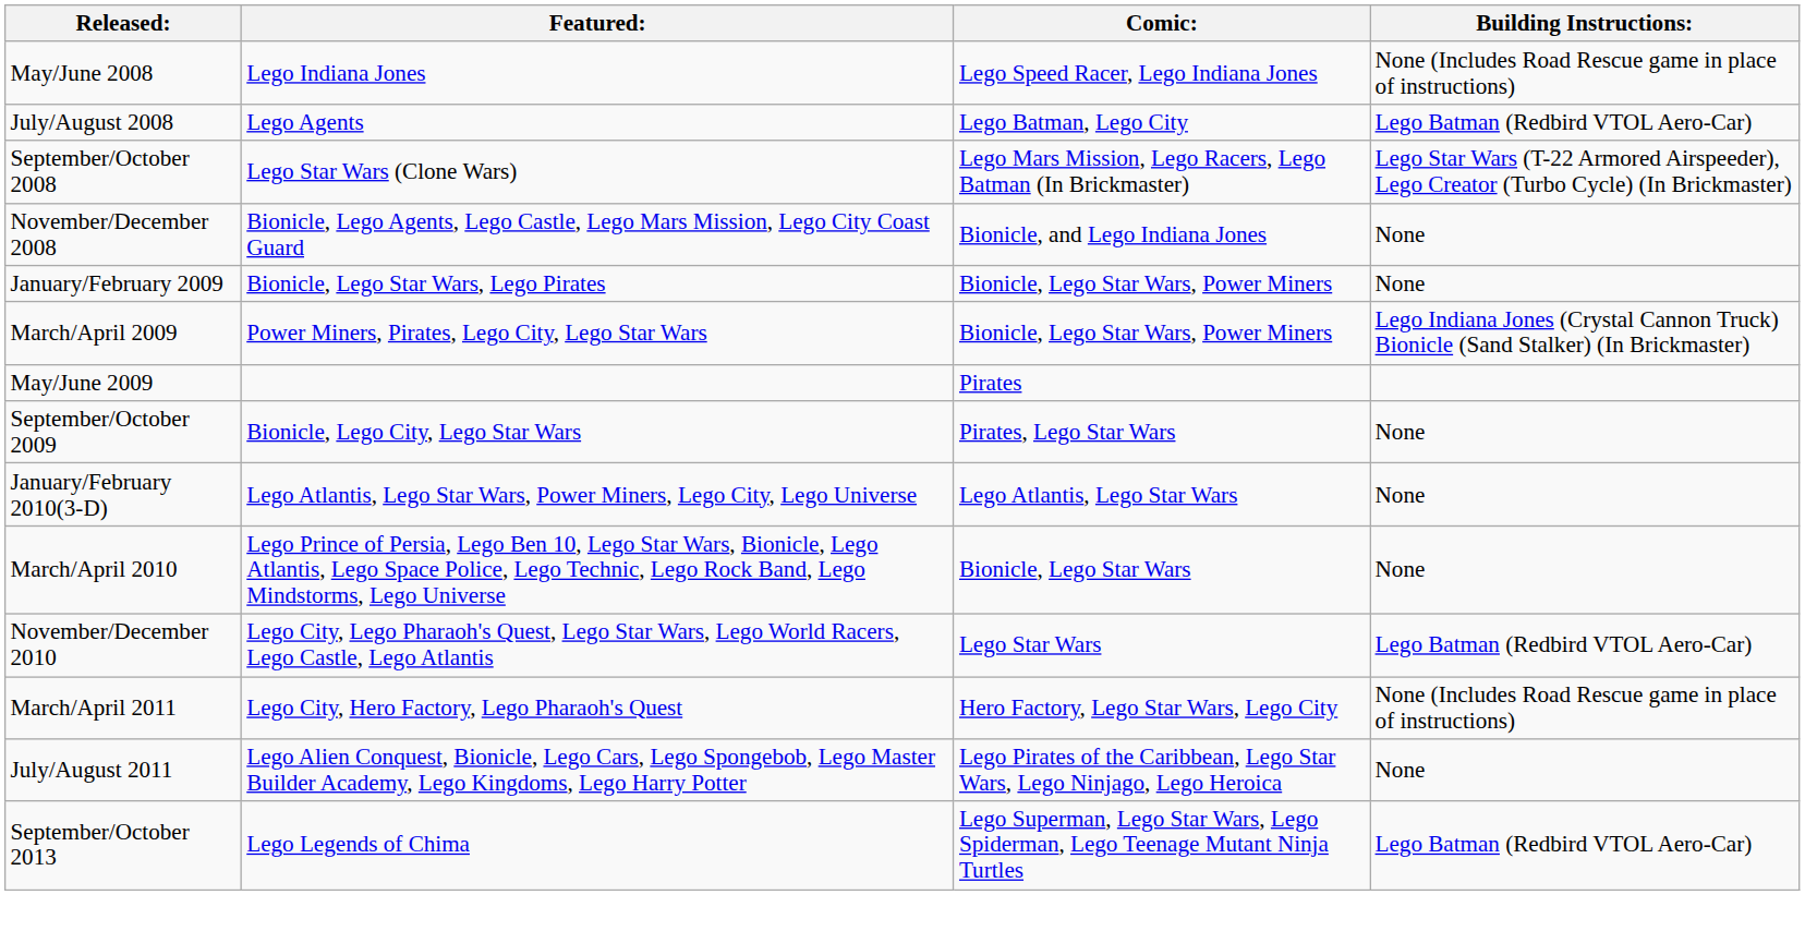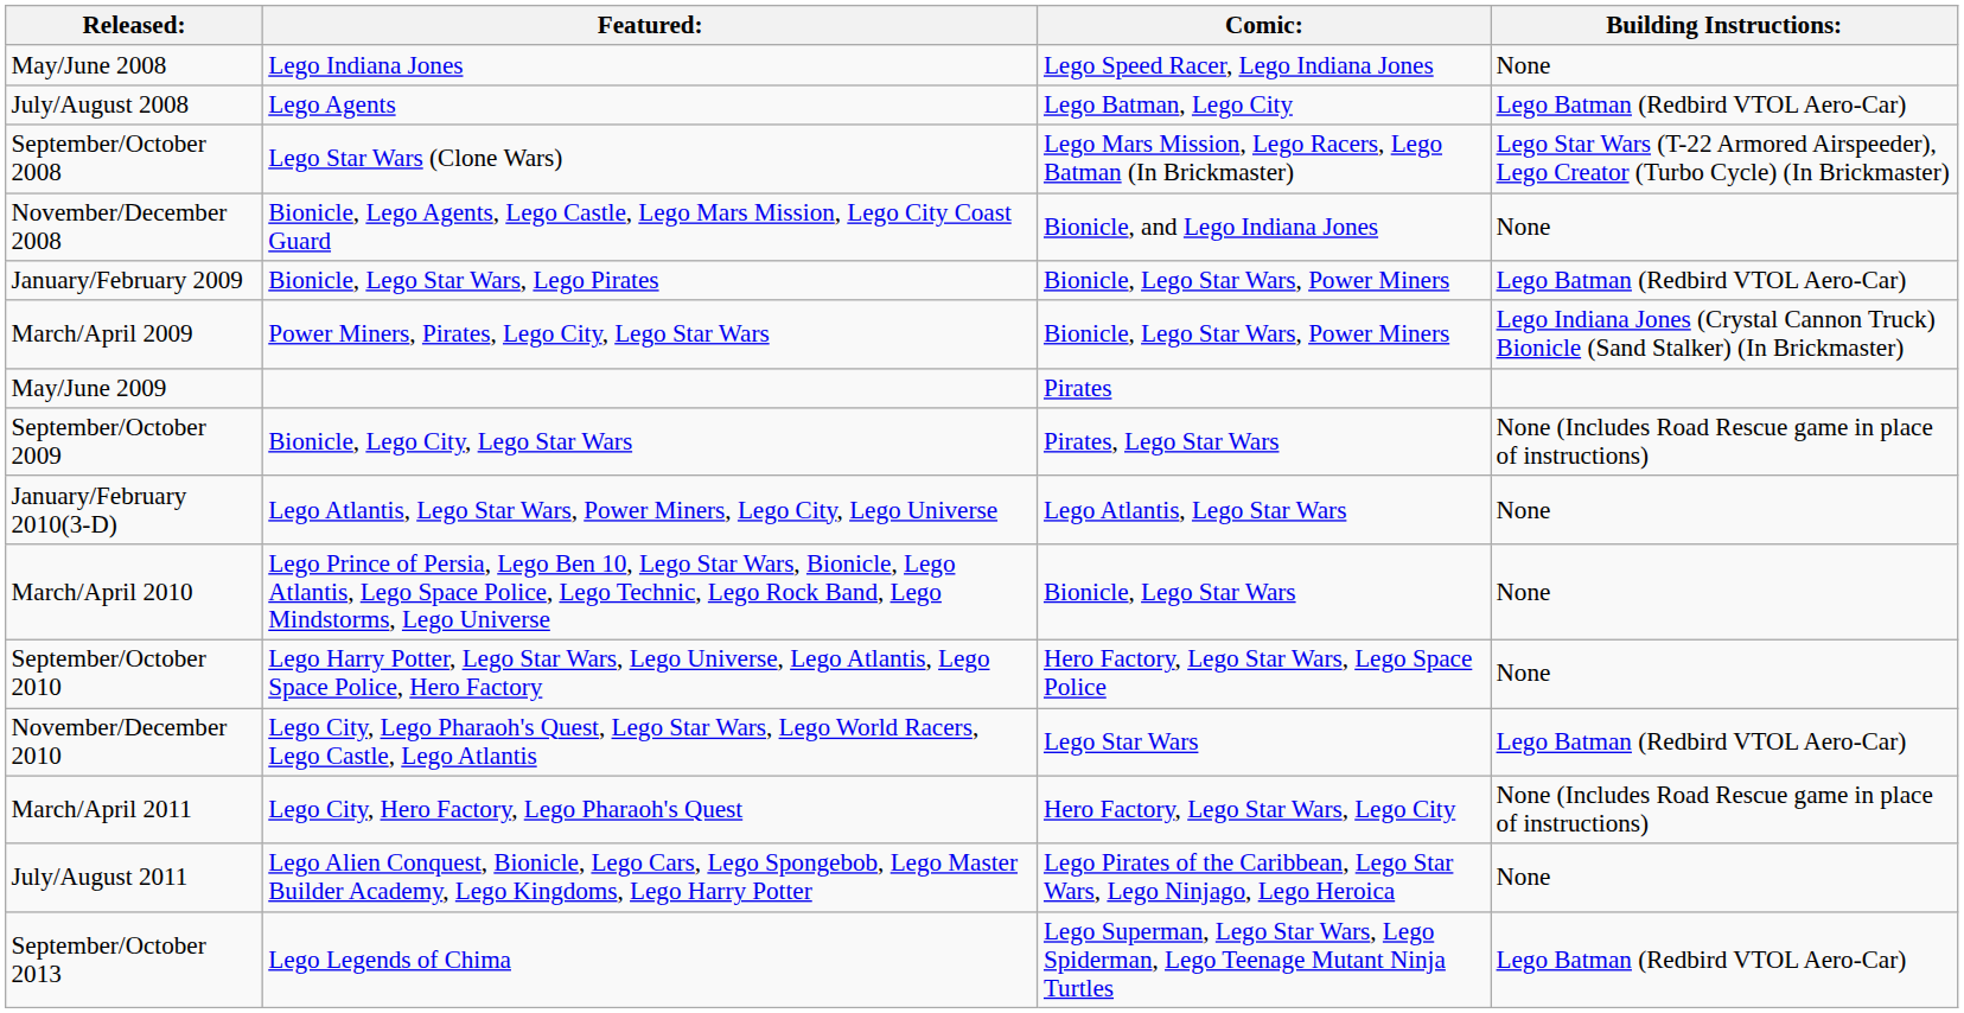May/June 2008 | Building Instructions:: None (Includes Road Rescue game in place of instructions) -> None
January/February 2009 | Building Instructions:: None -> Lego Batman (Redbird VTOL Aero-Car)
September/October 2009 | Building Instructions:: None -> None (Includes Road Rescue game in place of instructions)
+ row: September/October 2010 | Lego Harry Potter, Lego Star Wars, Lego Universe, Lego Atlantis, Lego Space Police, Hero Factory | Hero Factory, Lego Star Wars, Lego Space Police | None
